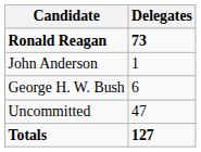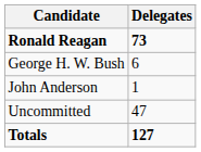rows swapped: George H. W. Bush <-> John Anderson
